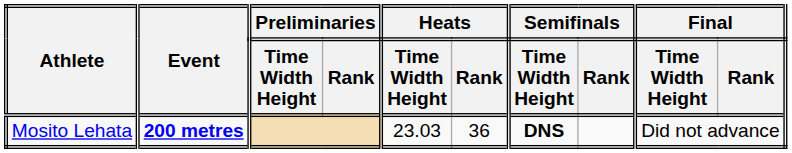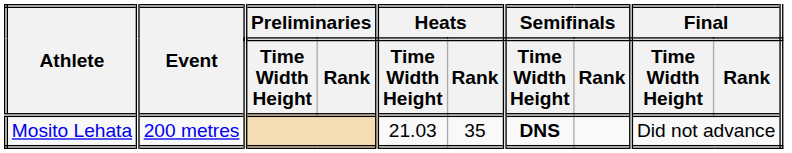Mosito Lehata | Event: bold -> normal
Mosito Lehata | Heats / Time Width Height: 23.03 -> 21.03
Mosito Lehata | Heats / Rank: 36 -> 35
